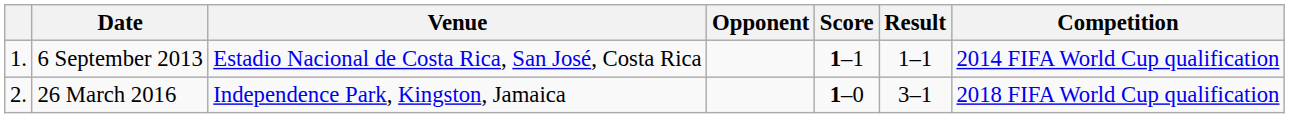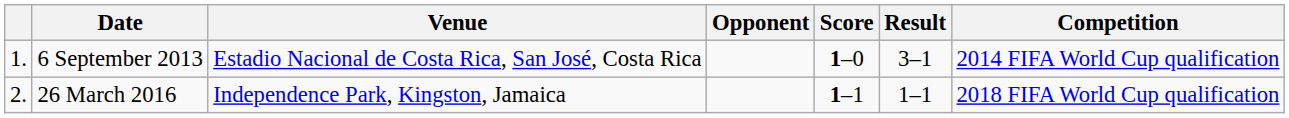6 September 2013 | Score: 1–1 -> 1–0
6 September 2013 | Result: 1–1 -> 3–1
26 March 2016 | Score: 1–0 -> 1–1
26 March 2016 | Result: 3–1 -> 1–1
